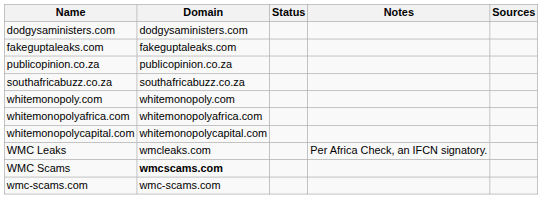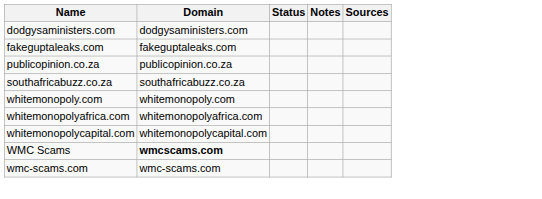- row: WMC Leaks | wmcleaks.com | Per Africa Check, an IFCN signatory.
